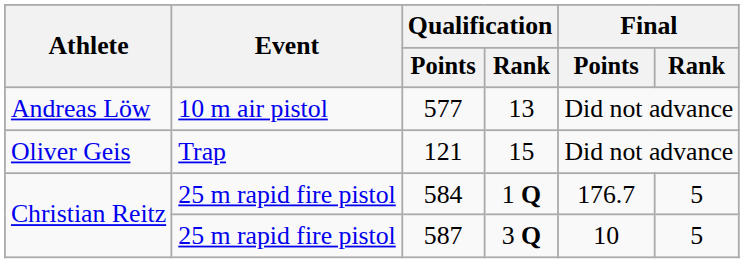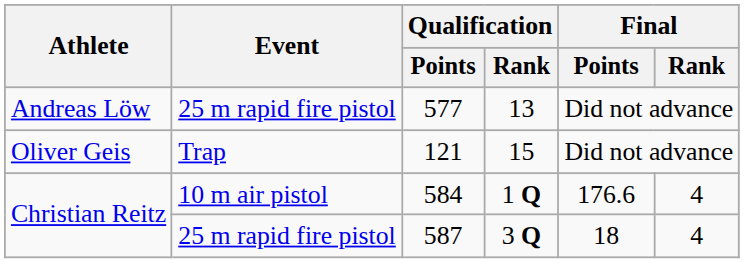577 | Event: 10 m air pistol -> 25 m rapid fire pistol
584 | Event: 25 m rapid fire pistol -> 10 m air pistol
584 | Final / Points: 176.7 -> 176.6
584 | Final / Rank: 5 -> 4
587 | Final / Points: 10 -> 18
587 | Final / Rank: 5 -> 4
